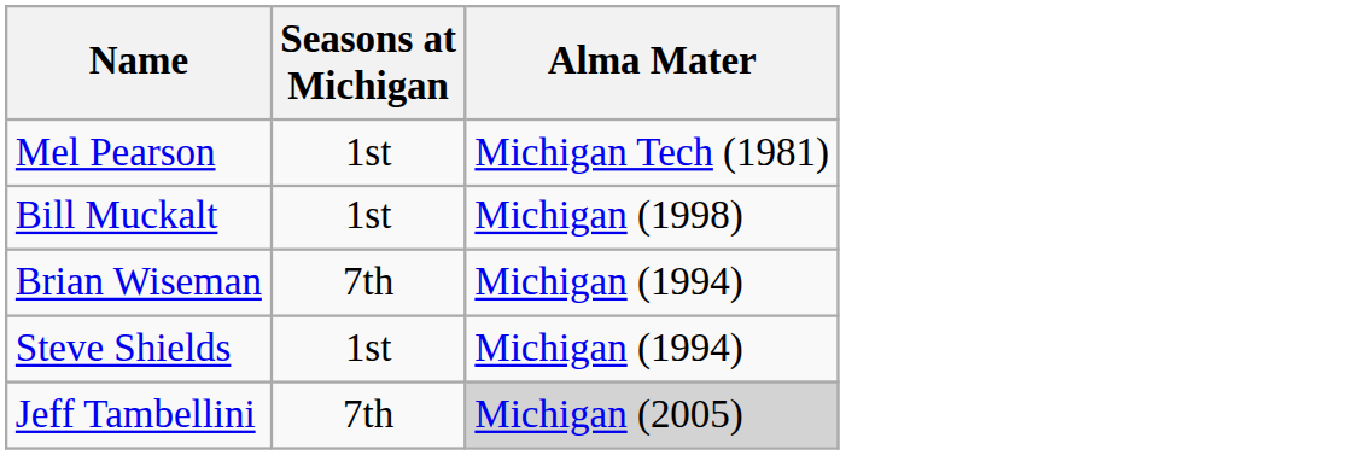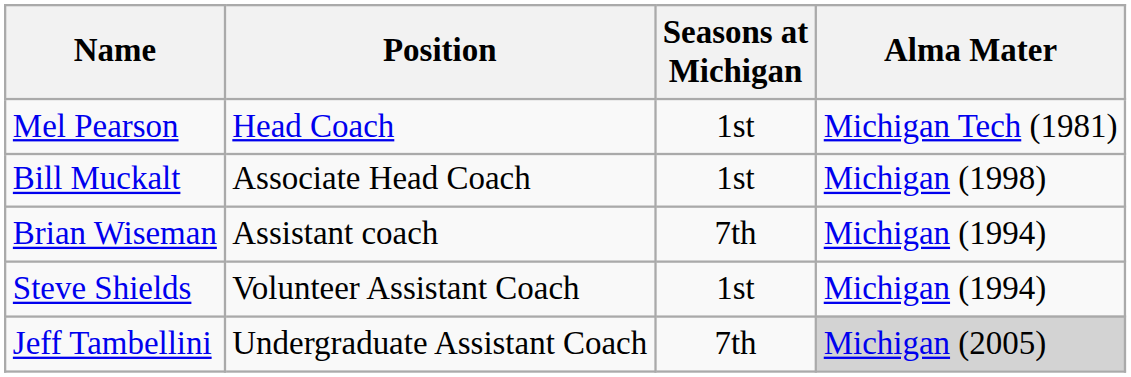+ column: Position | Head Coach | Associate Head Coach | Assistant coach | Volunteer Assistant Coach | Undergraduate Assistant Coach
